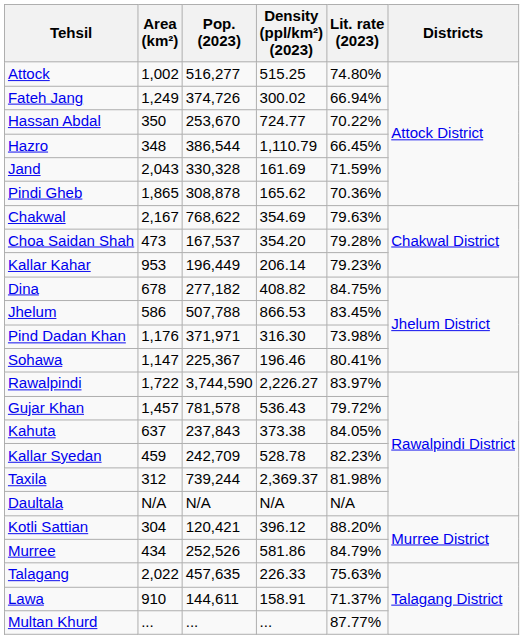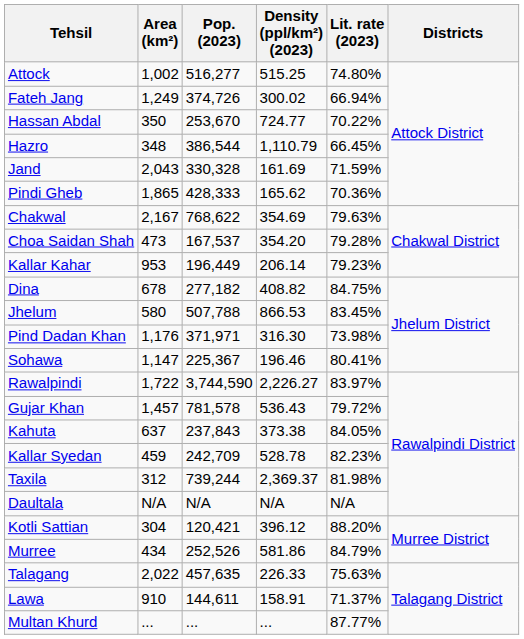Pindi Gheb | Pop. (2023): 308,878 -> 428,333
Jhelum | Area (km²): 586 -> 580
